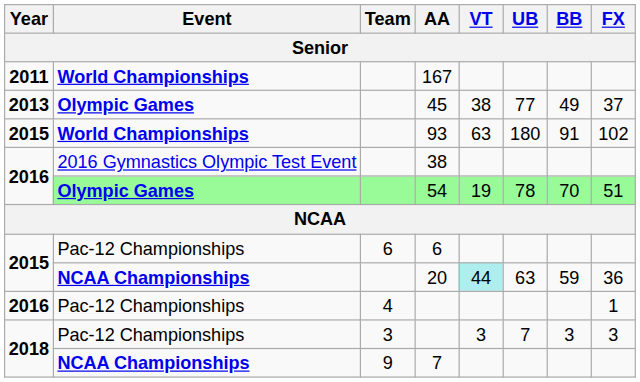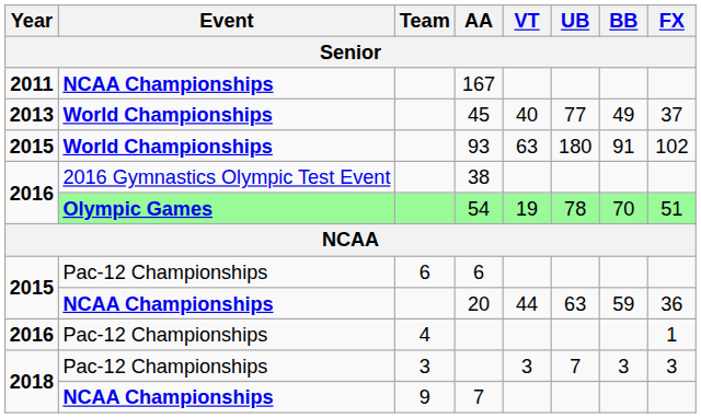167 | Event: World Championships -> NCAA Championships
45 | Event: Olympic Games -> World Championships
45 | VT: 38 -> 40
20 | VT: paleturquoise background -> no background
